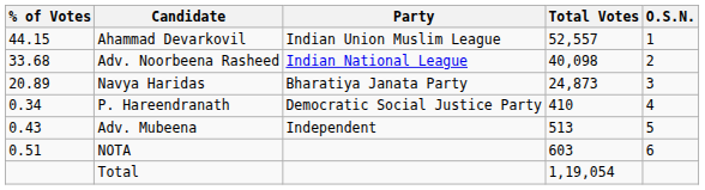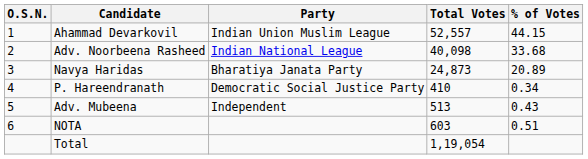columns swapped: O.S.N. <-> % of Votes
